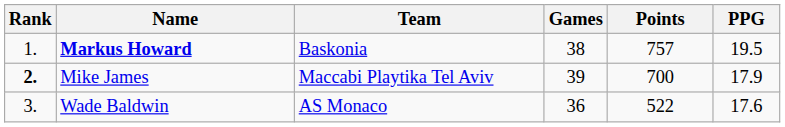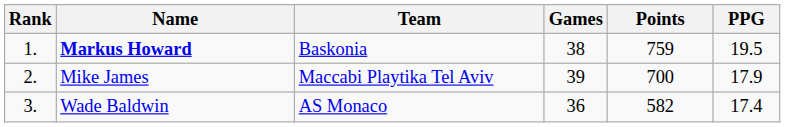Markus Howard | Points: 757 -> 759
Mike James | Rank: bold -> normal
Wade Baldwin | Points: 522 -> 582
Wade Baldwin | PPG: 17.6 -> 17.4
